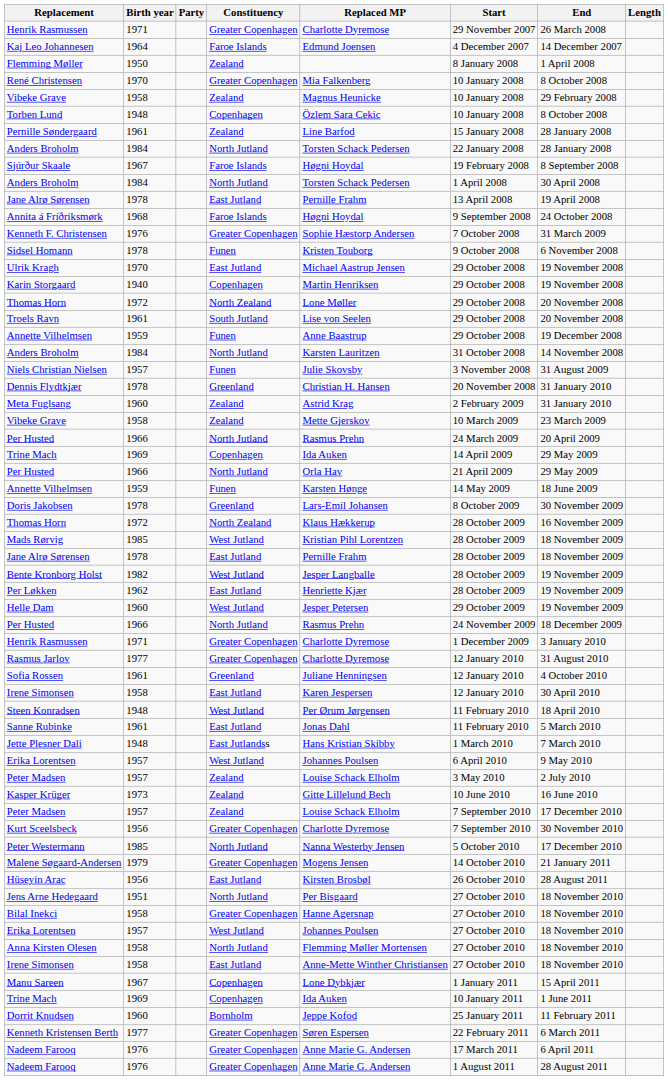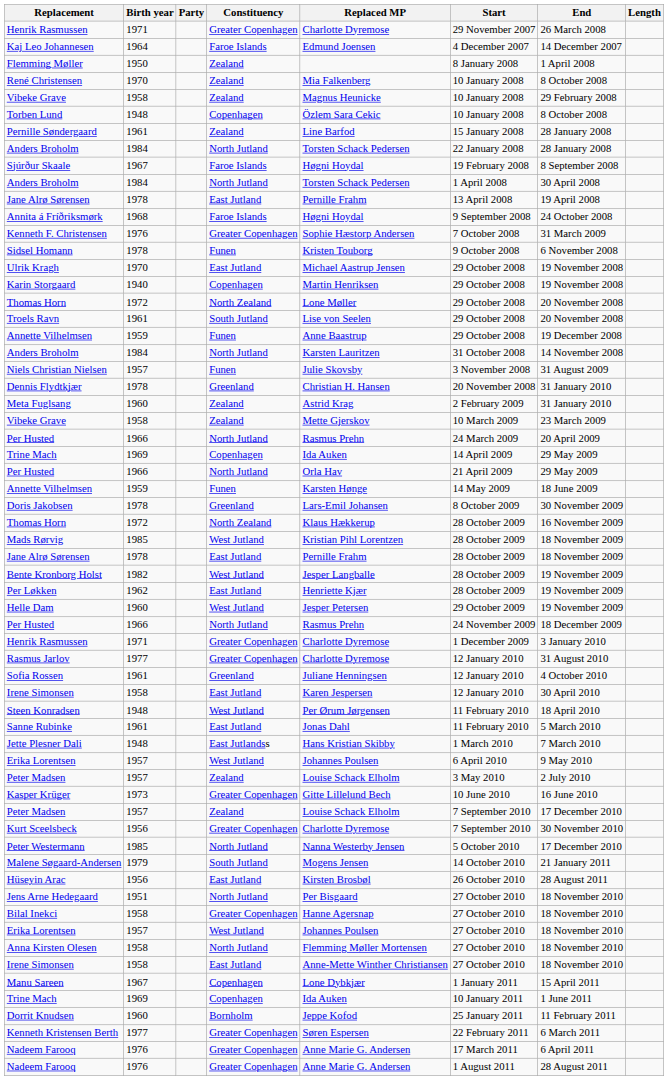René Christensen | Constituency: Greater Copenhagen -> Zealand
Kasper Krüger | Constituency: Zealand -> Greater Copenhagen
Malene Søgaard-Andersen | Constituency: Greater Copenhagen -> South Jutland
